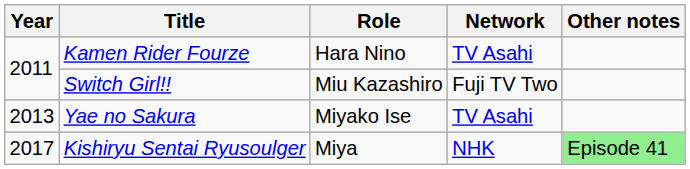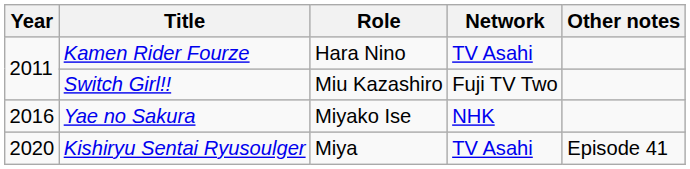Yae no Sakura | Year: 2013 -> 2016
Yae no Sakura | Network: TV Asahi -> NHK
Kishiryu Sentai Ryusoulger | Year: 2017 -> 2020
Kishiryu Sentai Ryusoulger | Network: NHK -> TV Asahi
Kishiryu Sentai Ryusoulger | Other notes: lightgreen background -> no background
